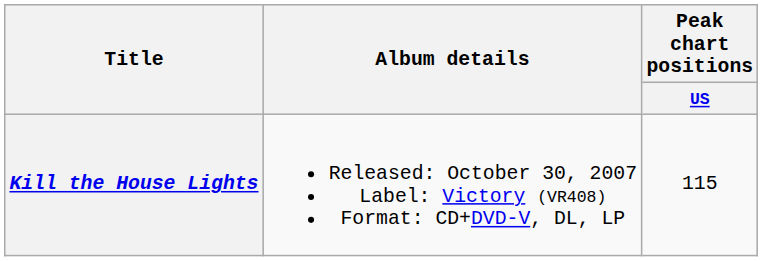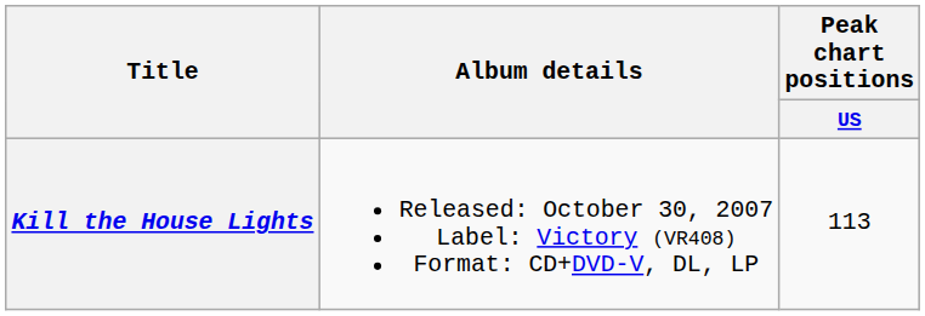Kill the House Lights | Peak chart positions / US: 115 -> 113
